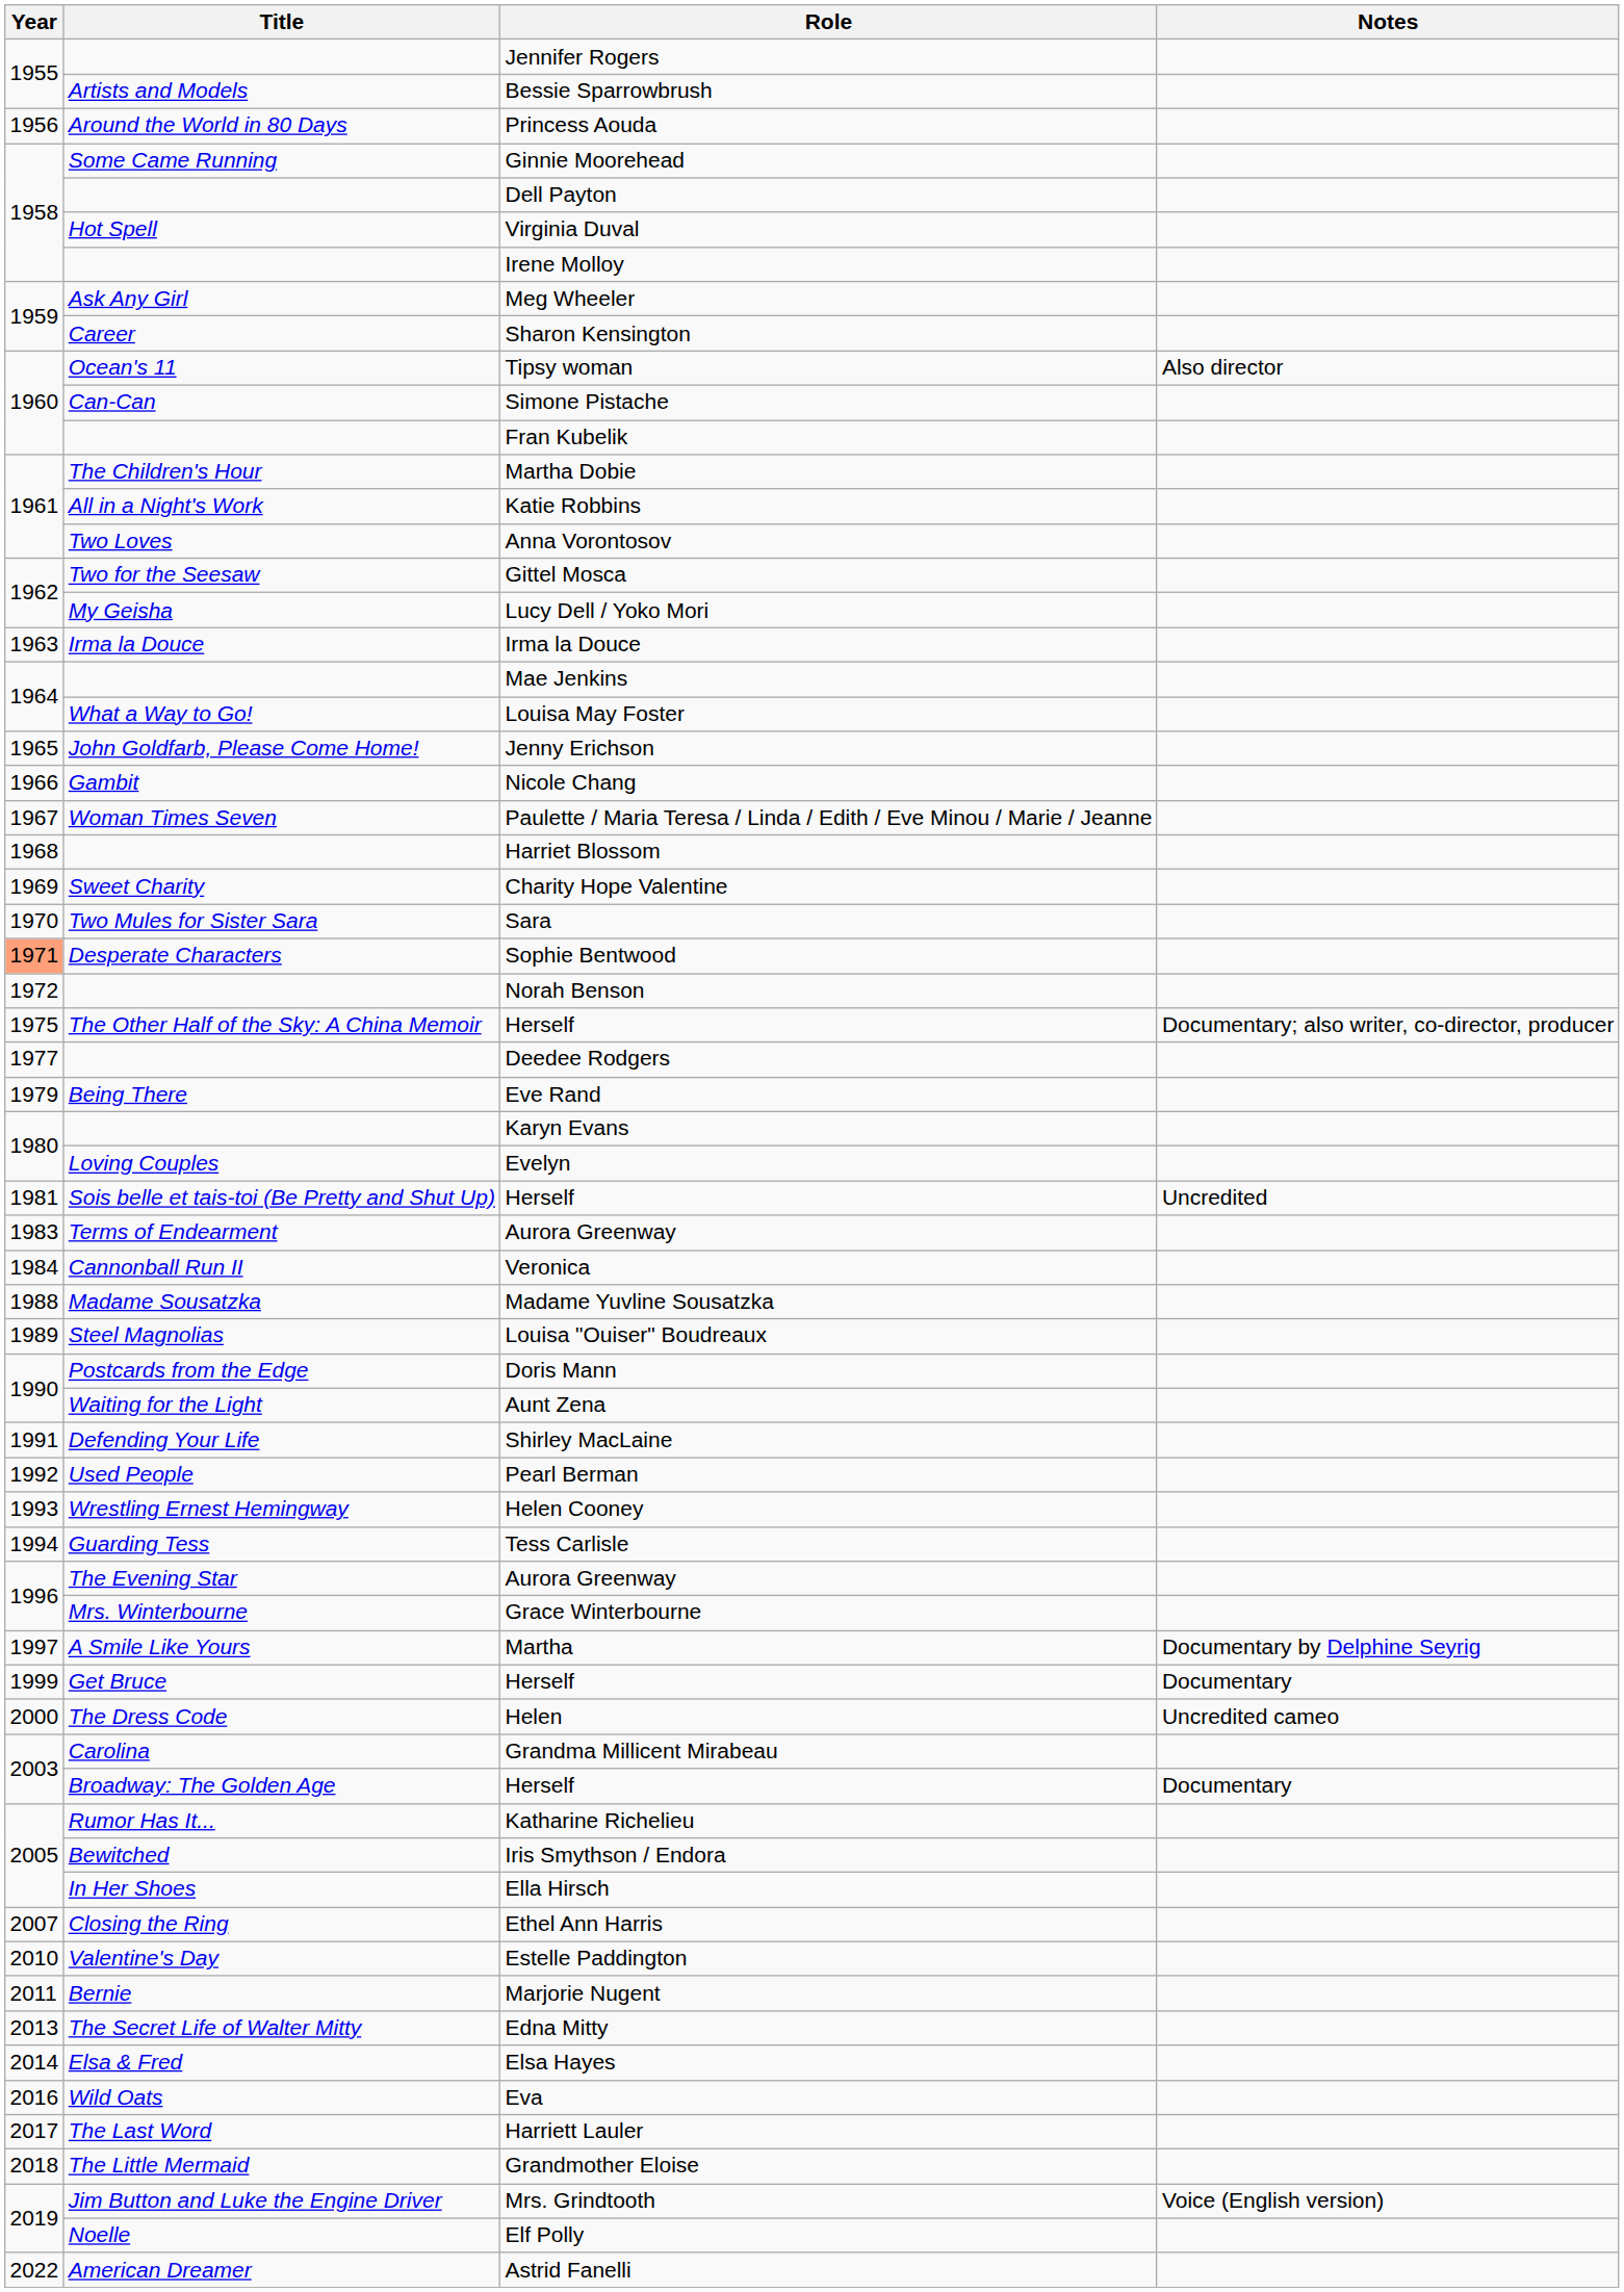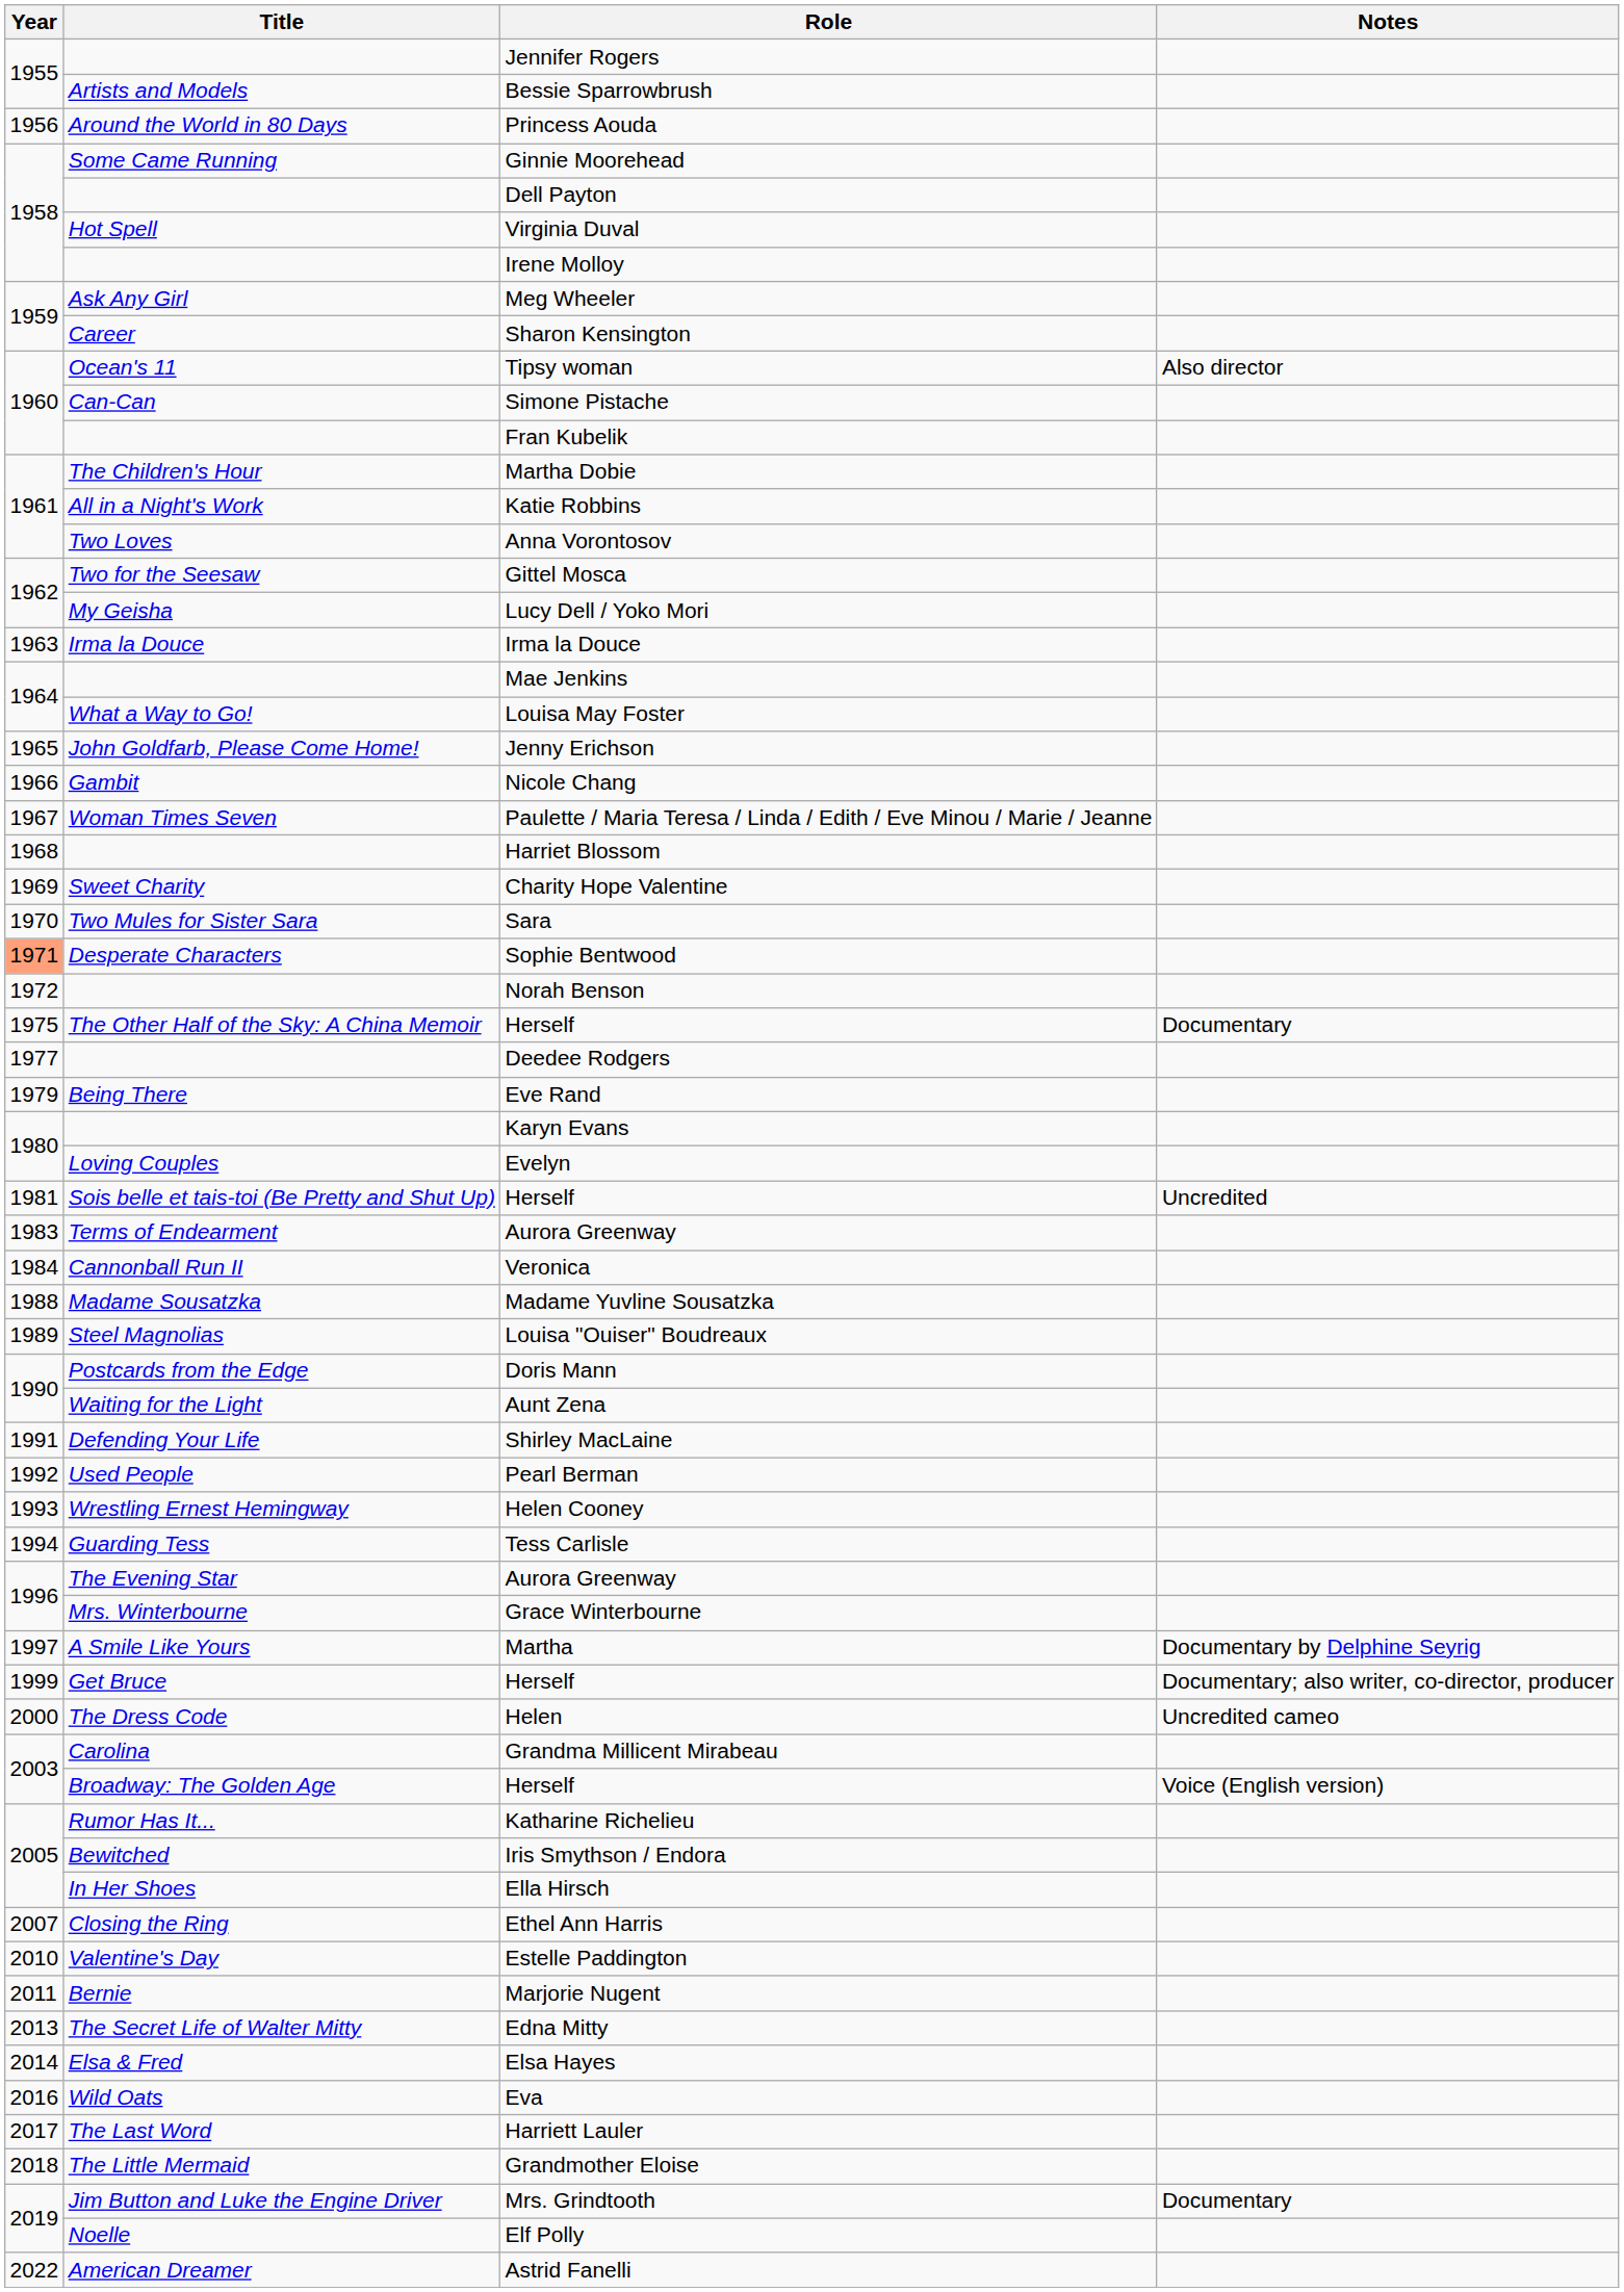The Other Half of the Sky: A China Memoir / Herself | Notes: Documentary; also writer, co-director, producer -> Documentary
Get Bruce / Herself | Notes: Documentary -> Documentary; also writer, co-director, producer
Broadway: The Golden Age / Herself | Notes: Documentary -> Voice (English version)
Mrs. Grindtooth | Notes: Voice (English version) -> Documentary
